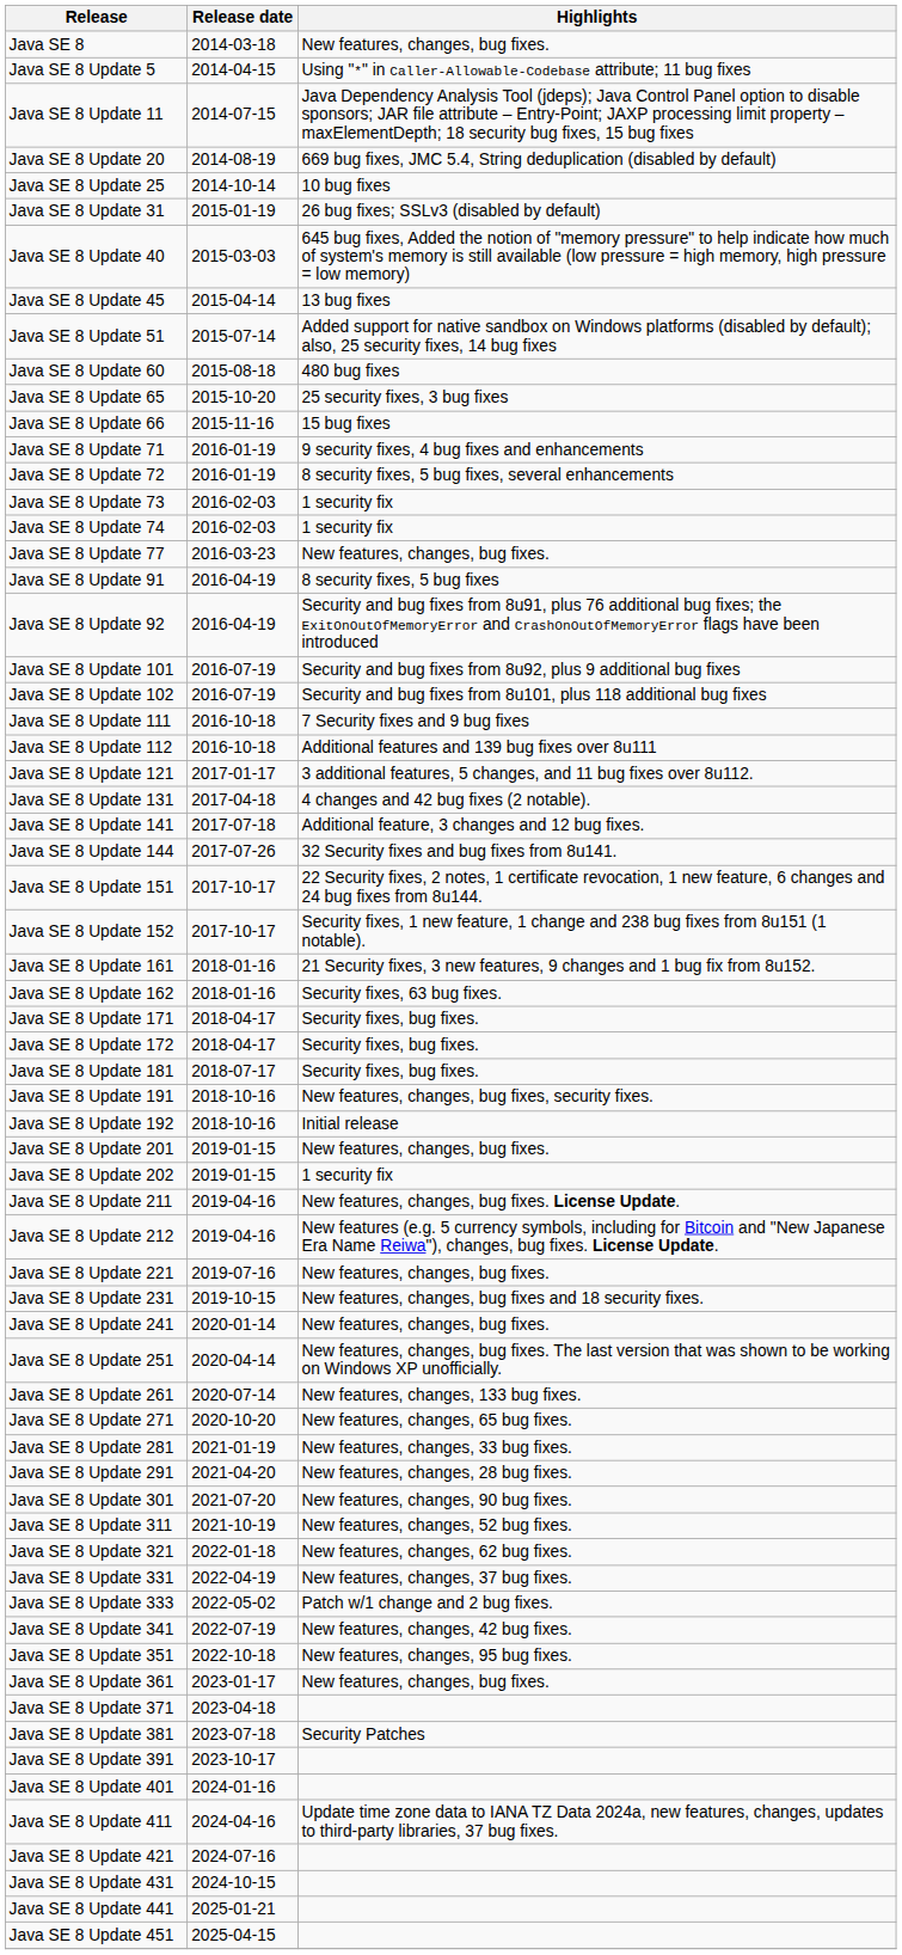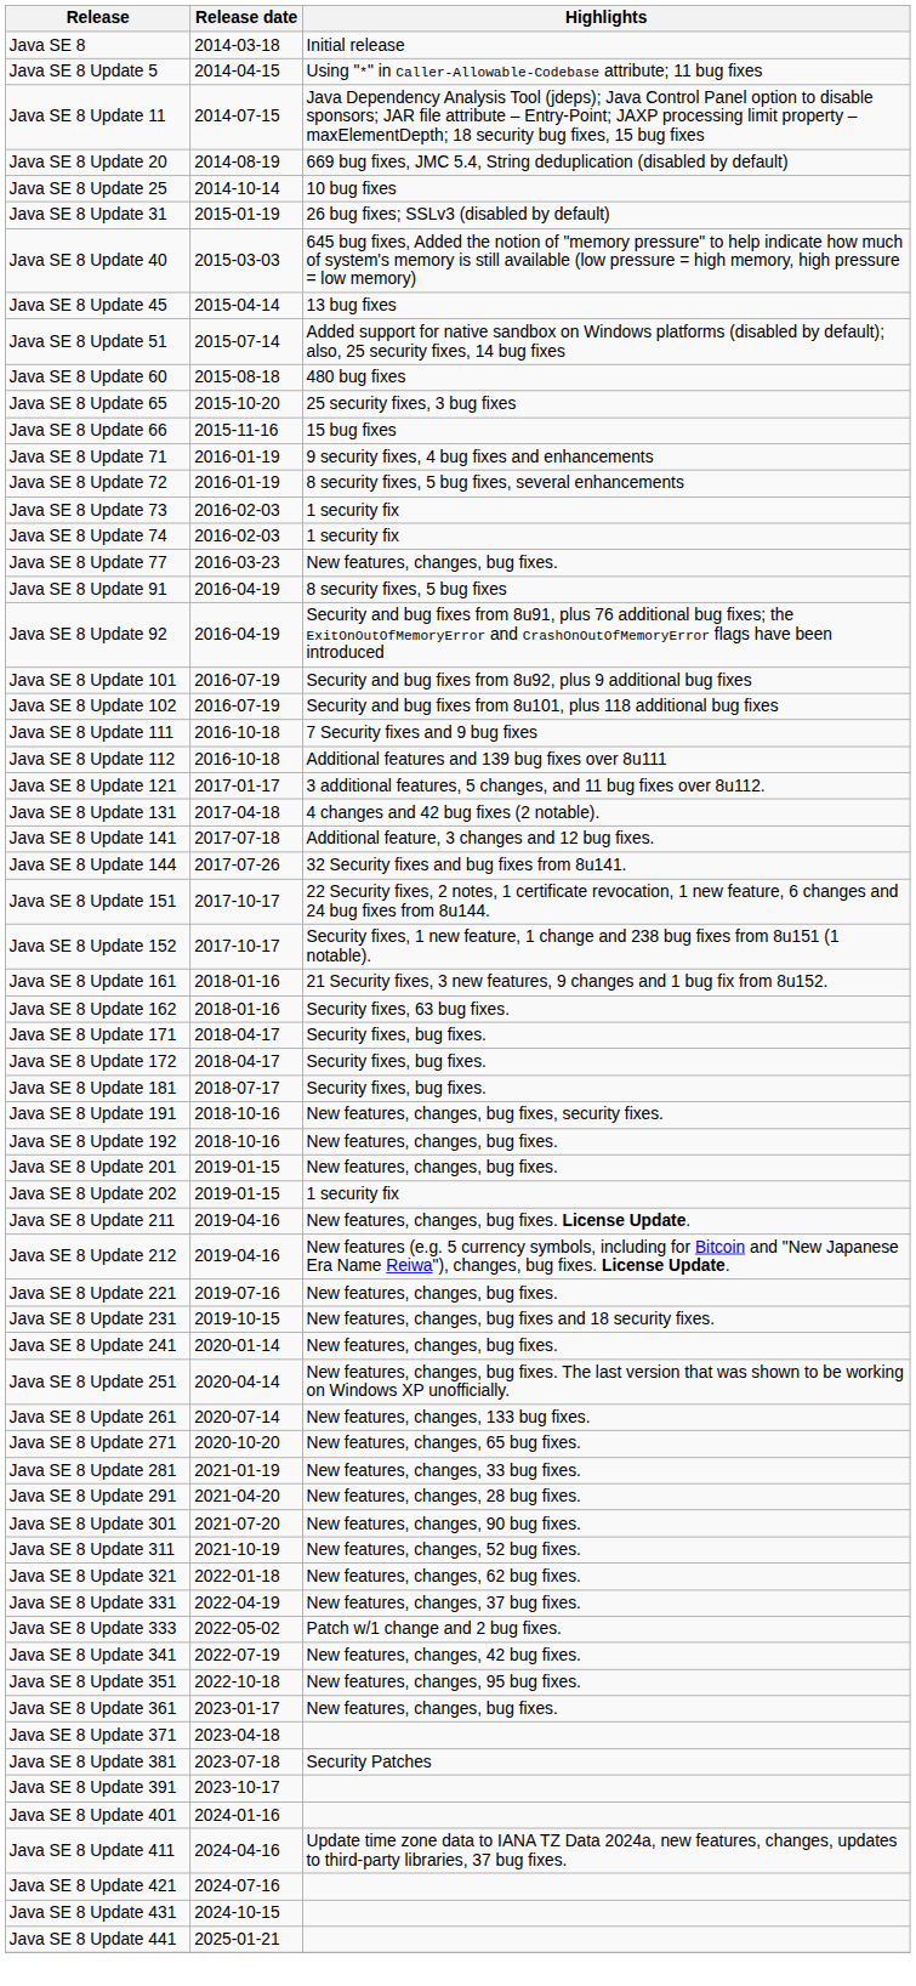Java SE 8 | Highlights: New features, changes, bug fixes. -> Initial release
Java SE 8 Update 192 | Highlights: Initial release -> New features, changes, bug fixes.
- row: Java SE 8 Update 451 | 2025-04-15
